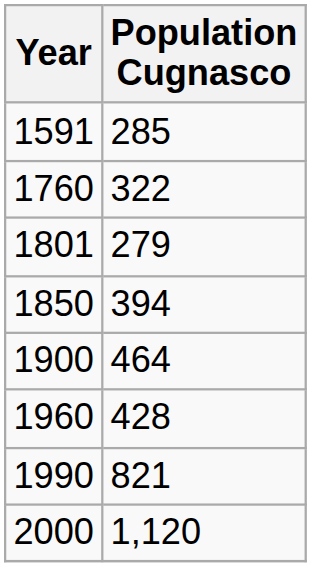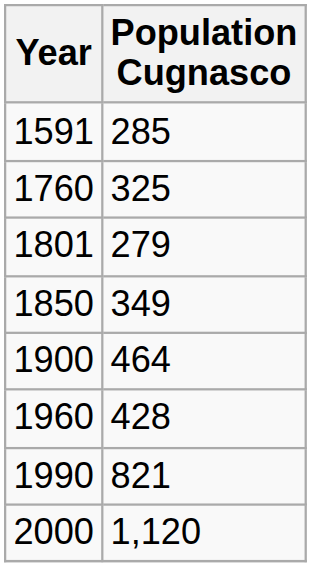1760 | Population Cugnasco: 322 -> 325
1850 | Population Cugnasco: 394 -> 349
